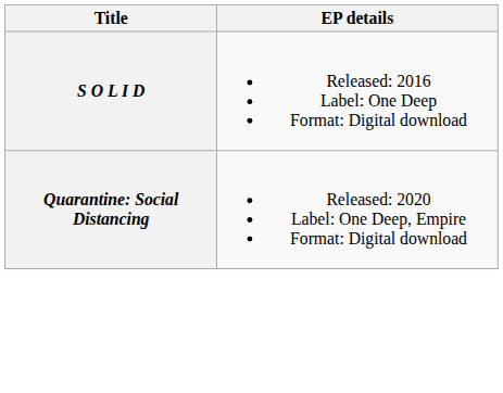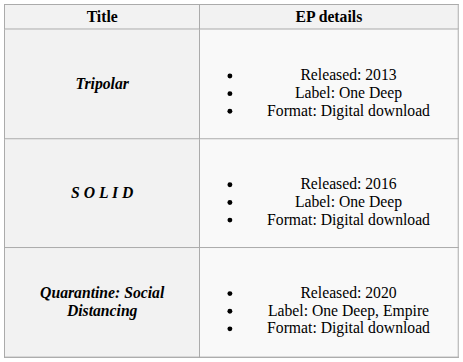+ row: Tripolar | Released: 2013 Label: One Deep Format: Digital download
